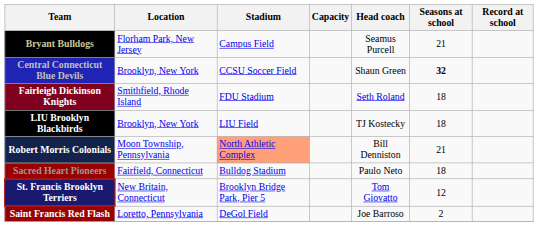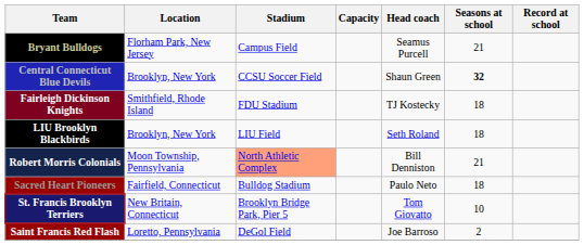Fairleigh Dickinson Knights | Head coach: Seth Roland -> TJ Kostecky
LIU Brooklyn Blackbirds | Head coach: TJ Kostecky -> Seth Roland
St. Francis Brooklyn Terriers | Seasons at school: 12 -> 10
